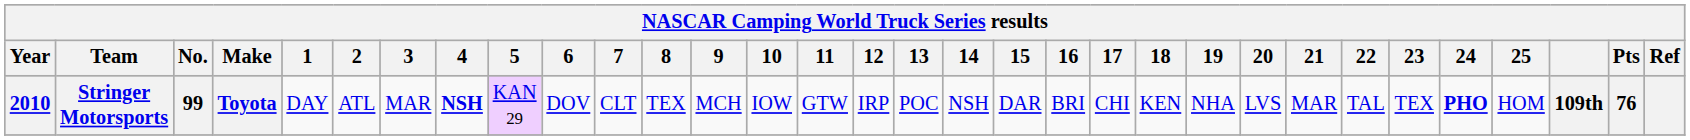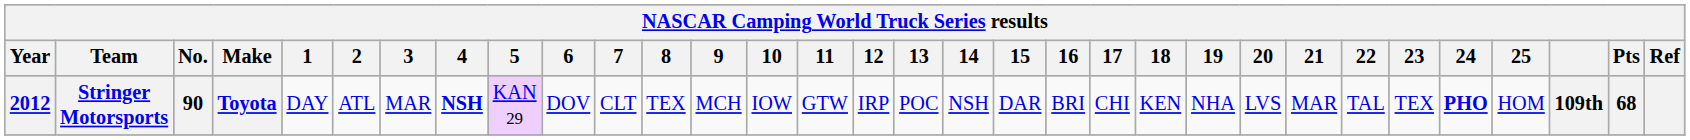Stringer Motorsports | Year: 2010 -> 2012
Stringer Motorsports | No.: 99 -> 90
Stringer Motorsports | Pts: 76 -> 68
